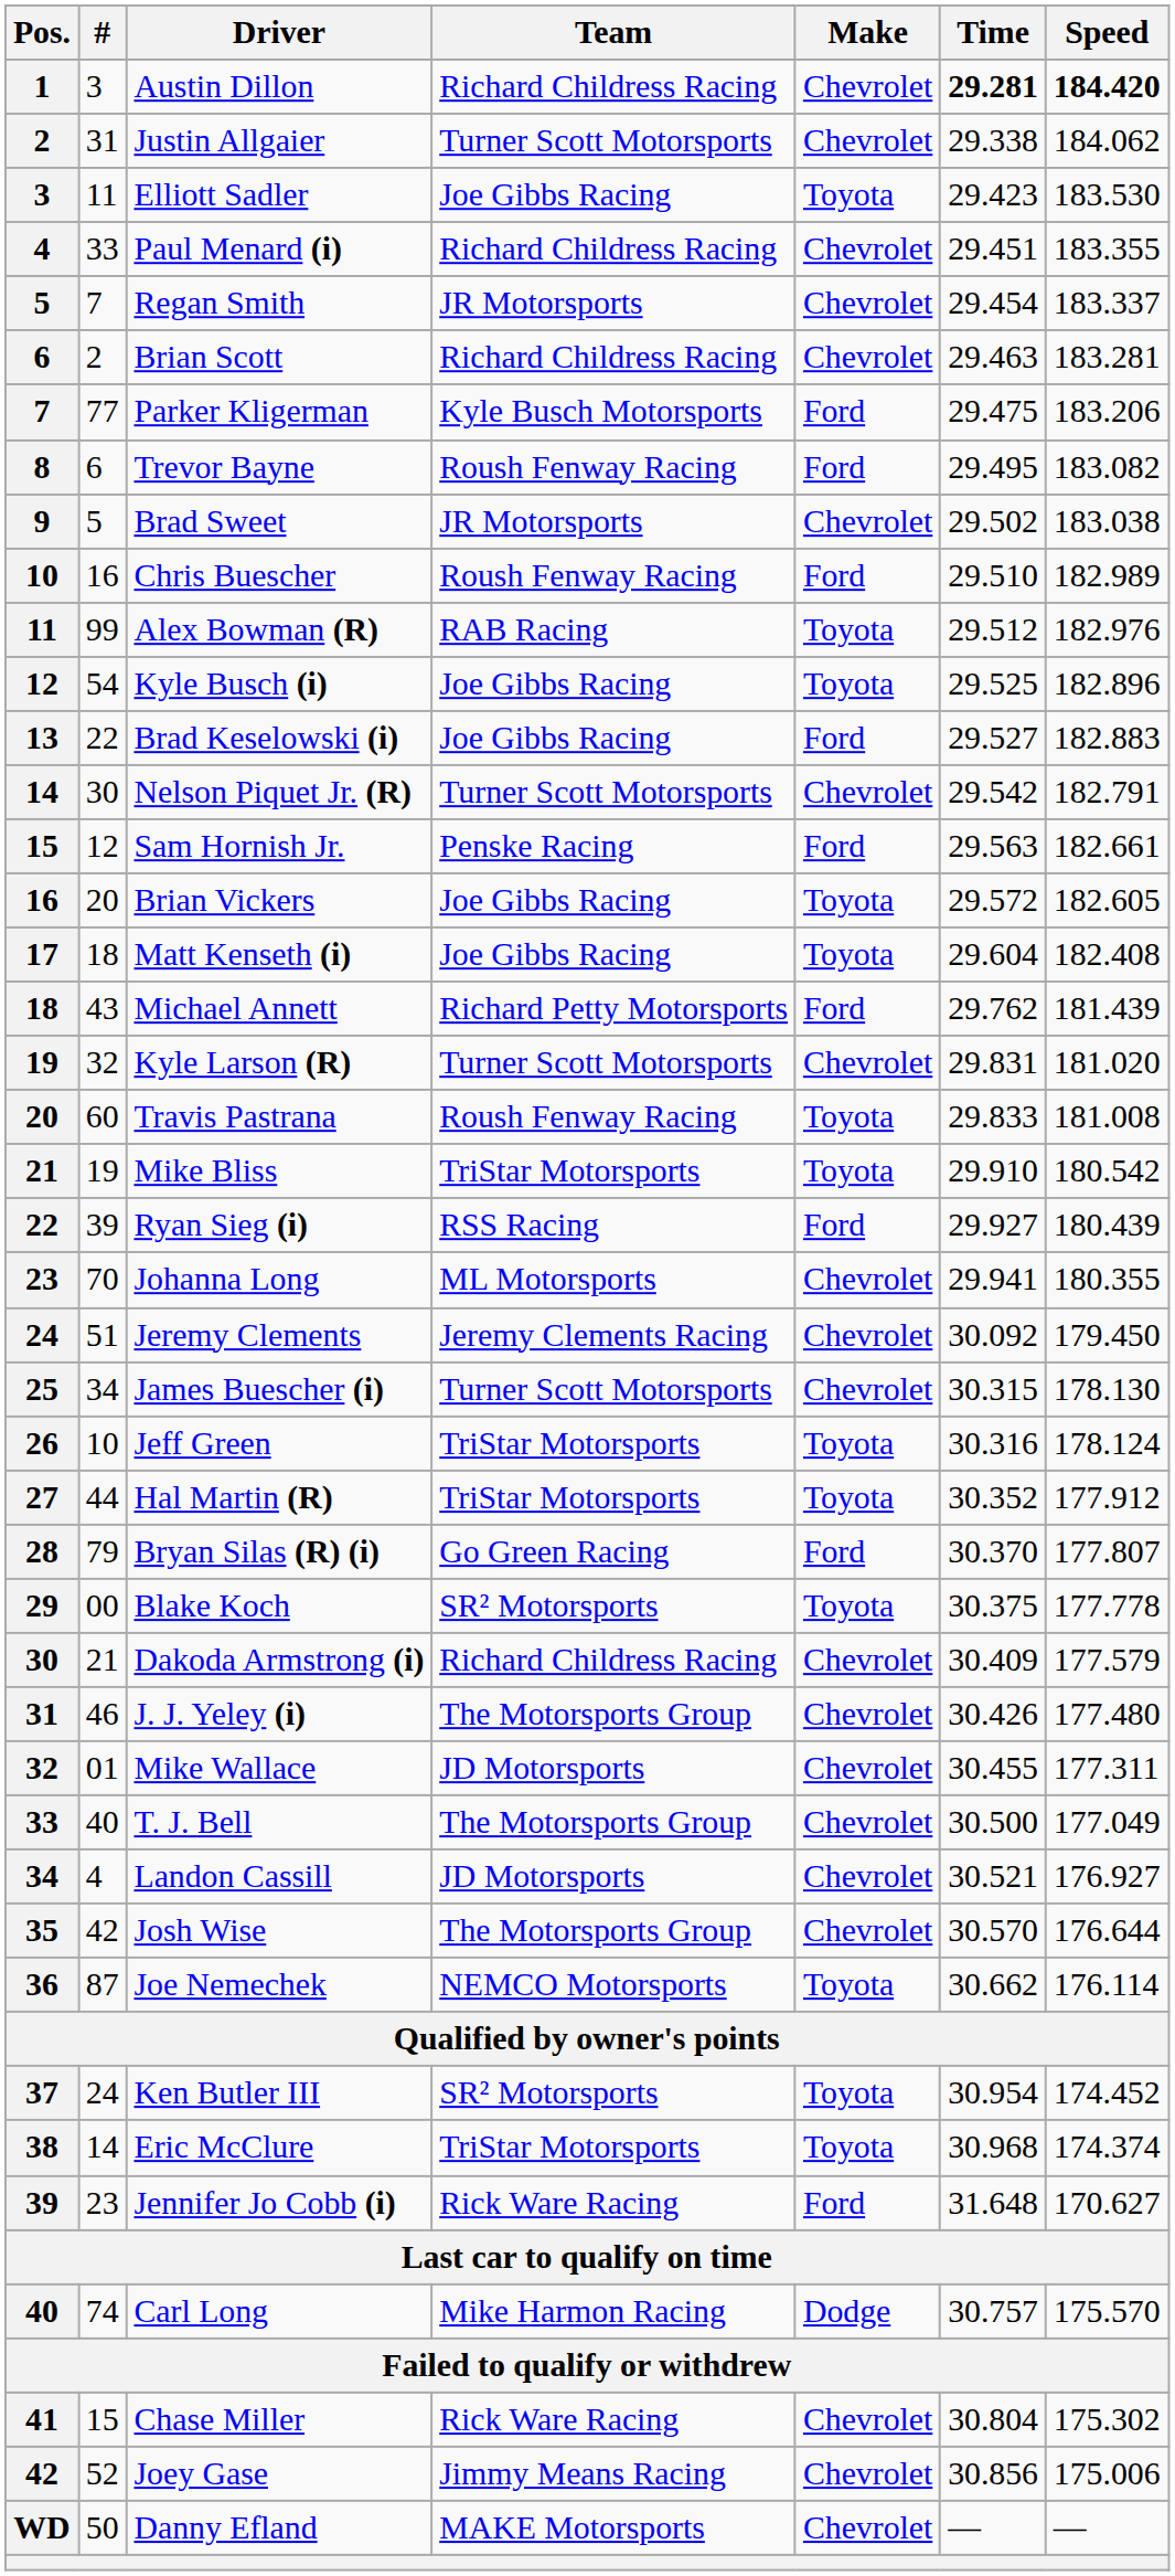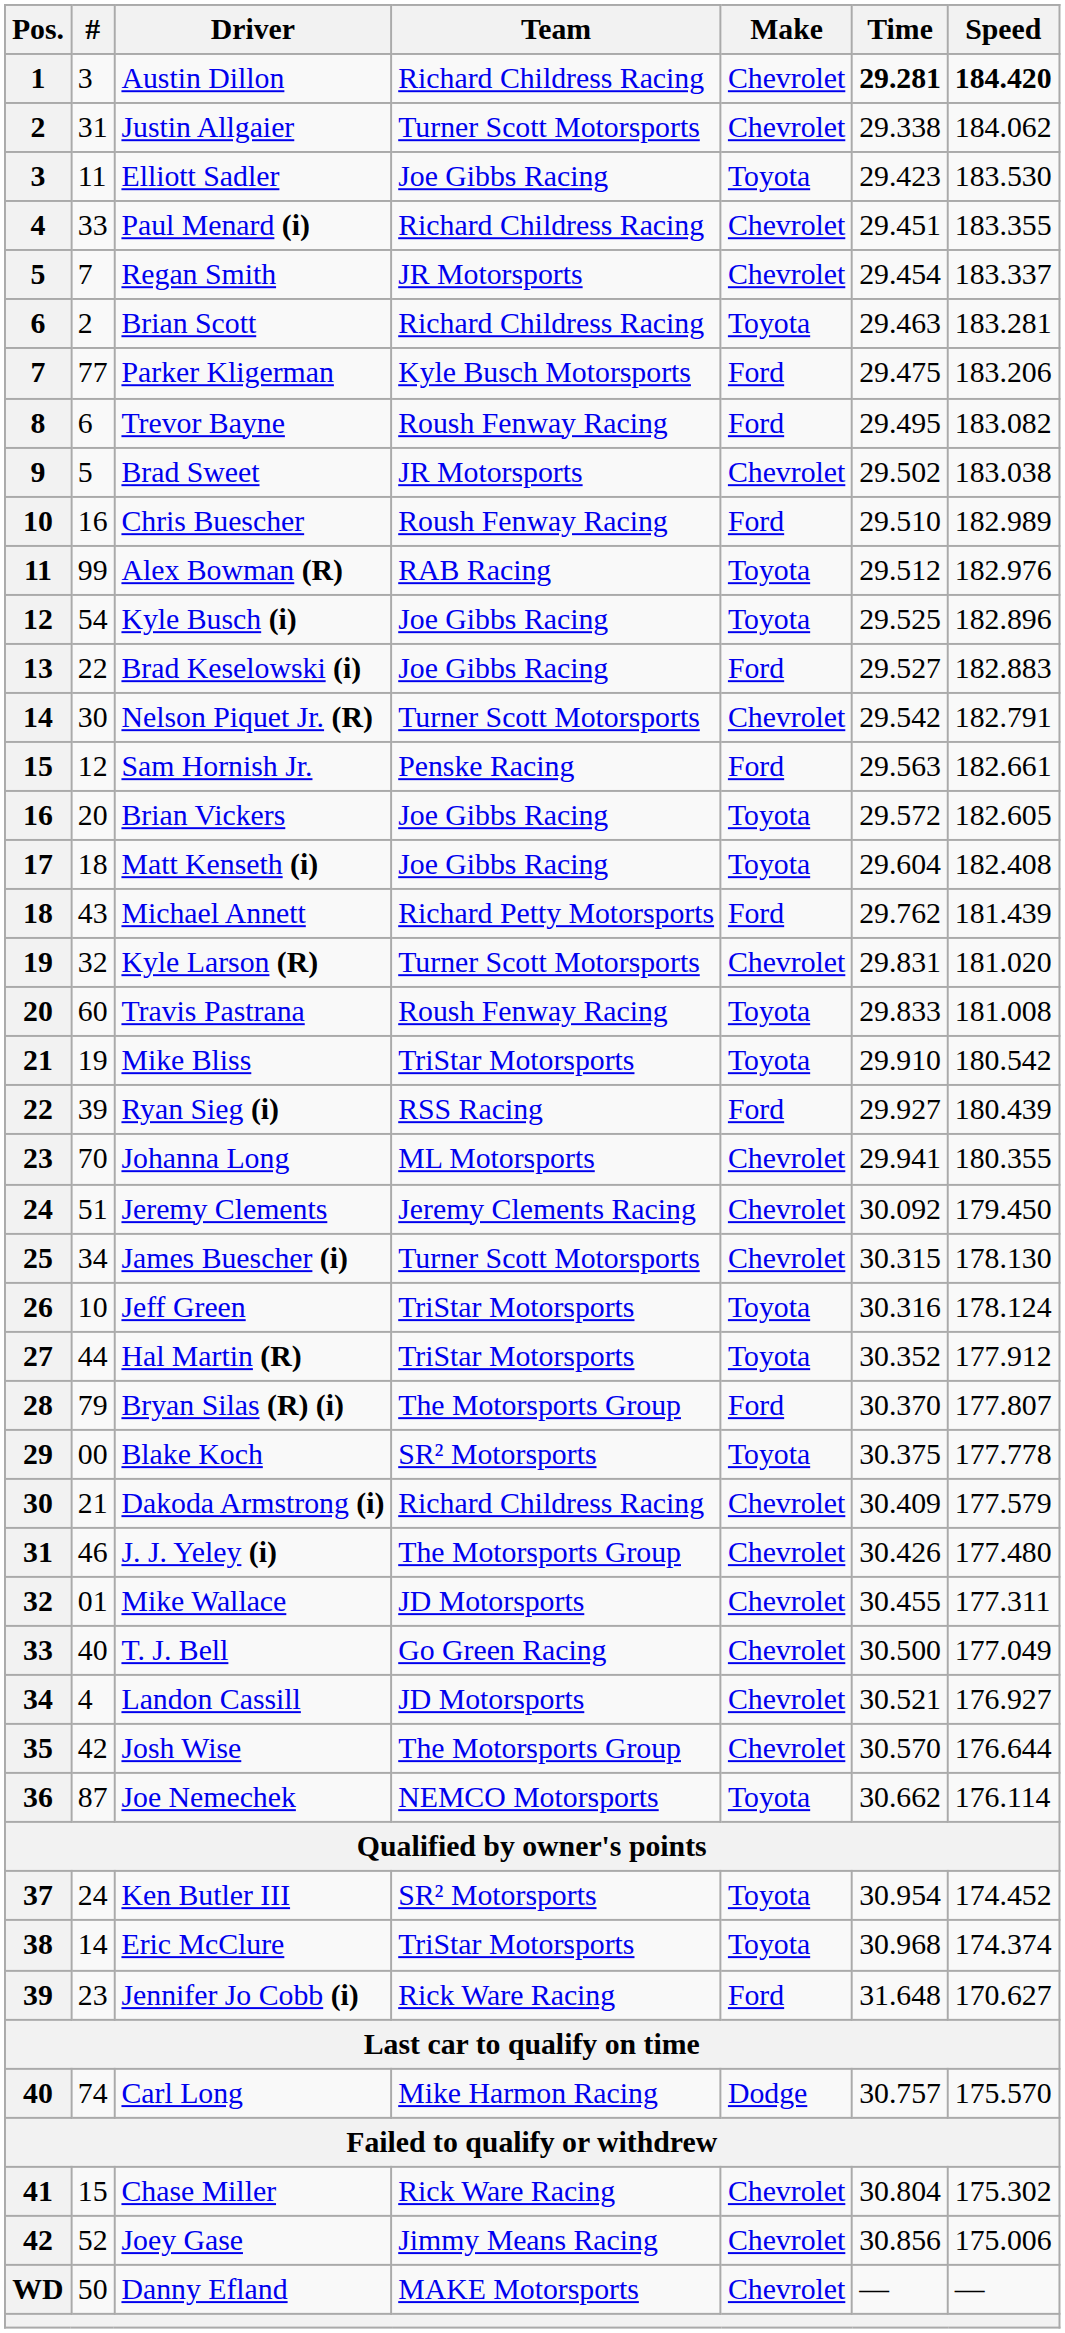Brian Scott | Make: Chevrolet -> Toyota
Bryan Silas (R) (i) | Team: Go Green Racing -> The Motorsports Group
T. J. Bell | Team: The Motorsports Group -> Go Green Racing
